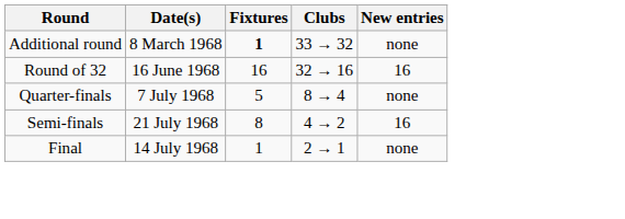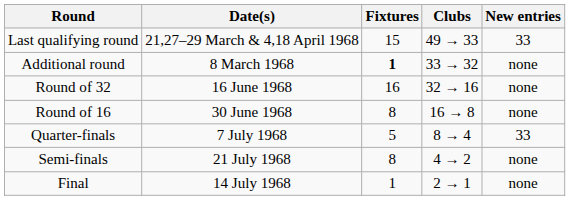+ row: Last qualifying round | 21,27–29 March & 4,18 April 1968 | 15 | 49 → 33 | 33
Round of 32 | New entries: 16 -> none
+ row: Round of 16 | 30 June 1968 | 8 | 16 → 8 | none
Quarter-finals | New entries: none -> 33
Semi-finals | New entries: 16 -> none
